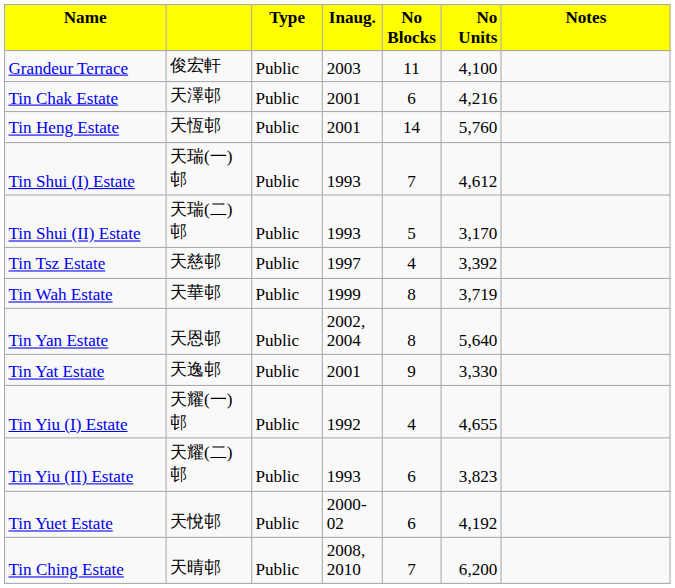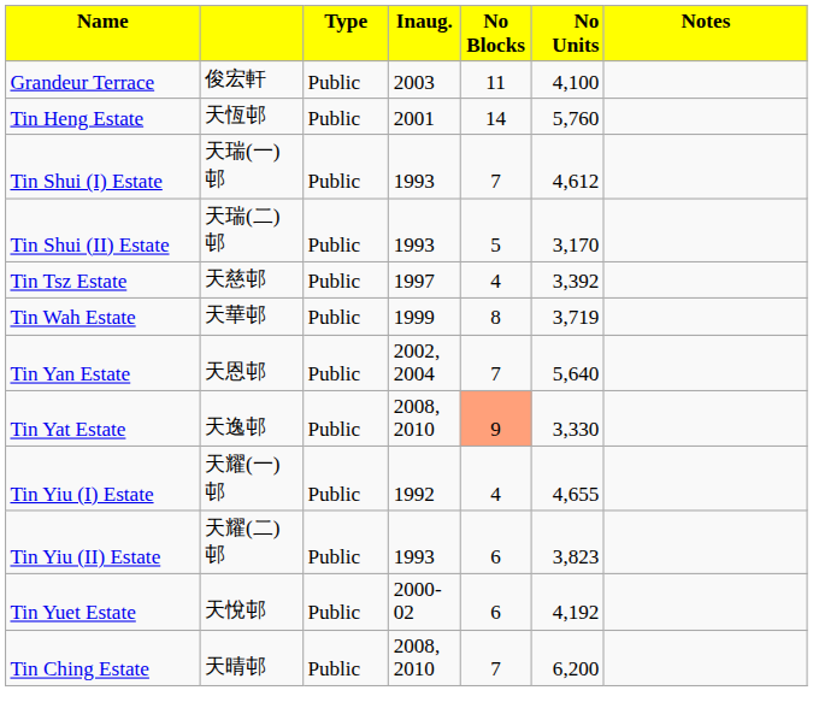- row: Tin Chak Estate | 天澤邨 | Public | 2001 | 6 | 4,216
Tin Yan Estate | column 5: 8 -> 7
Tin Yat Estate | column 4: 2001 -> 2008, 2010
Tin Yat Estate | column 5: no background -> lightsalmon background
